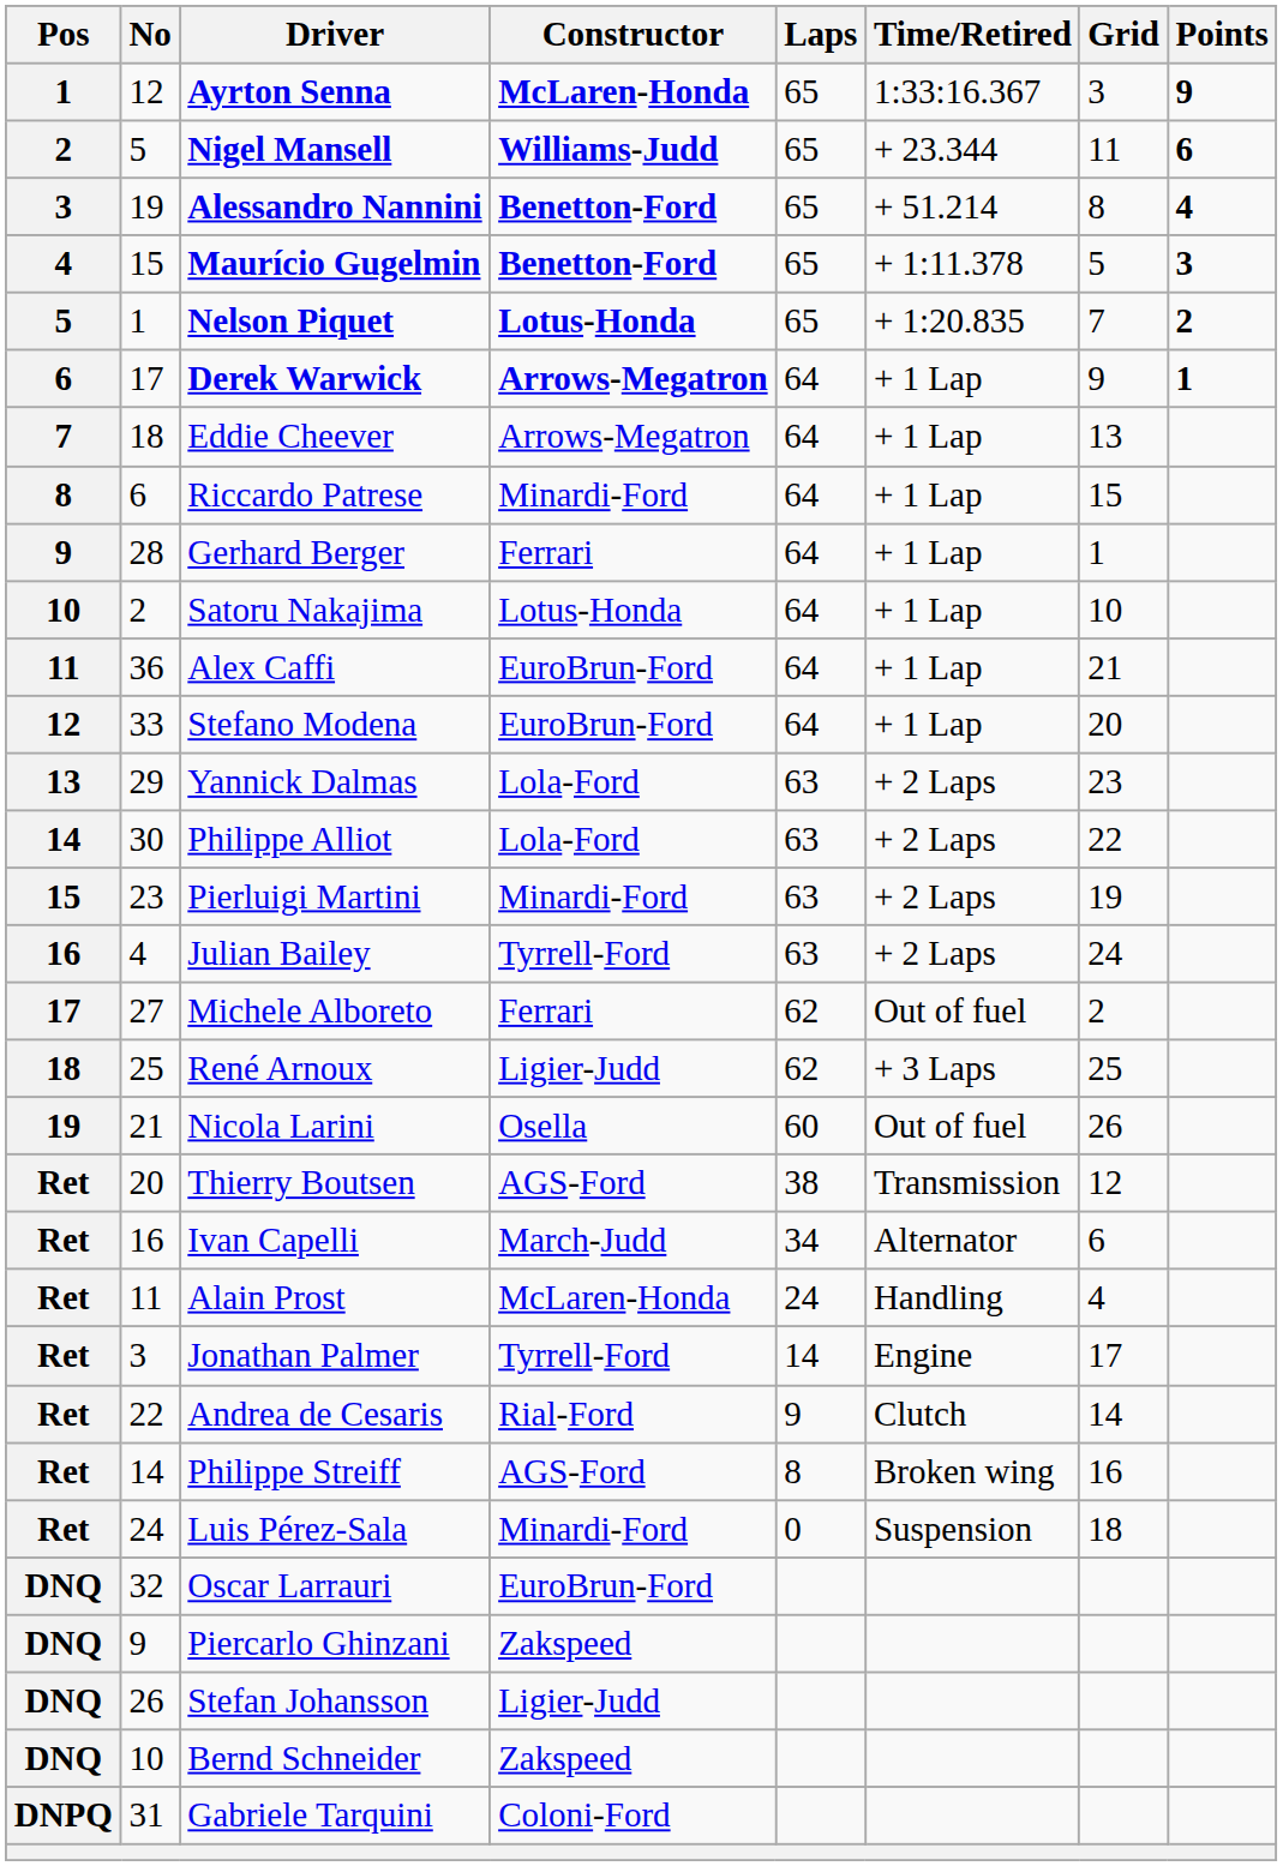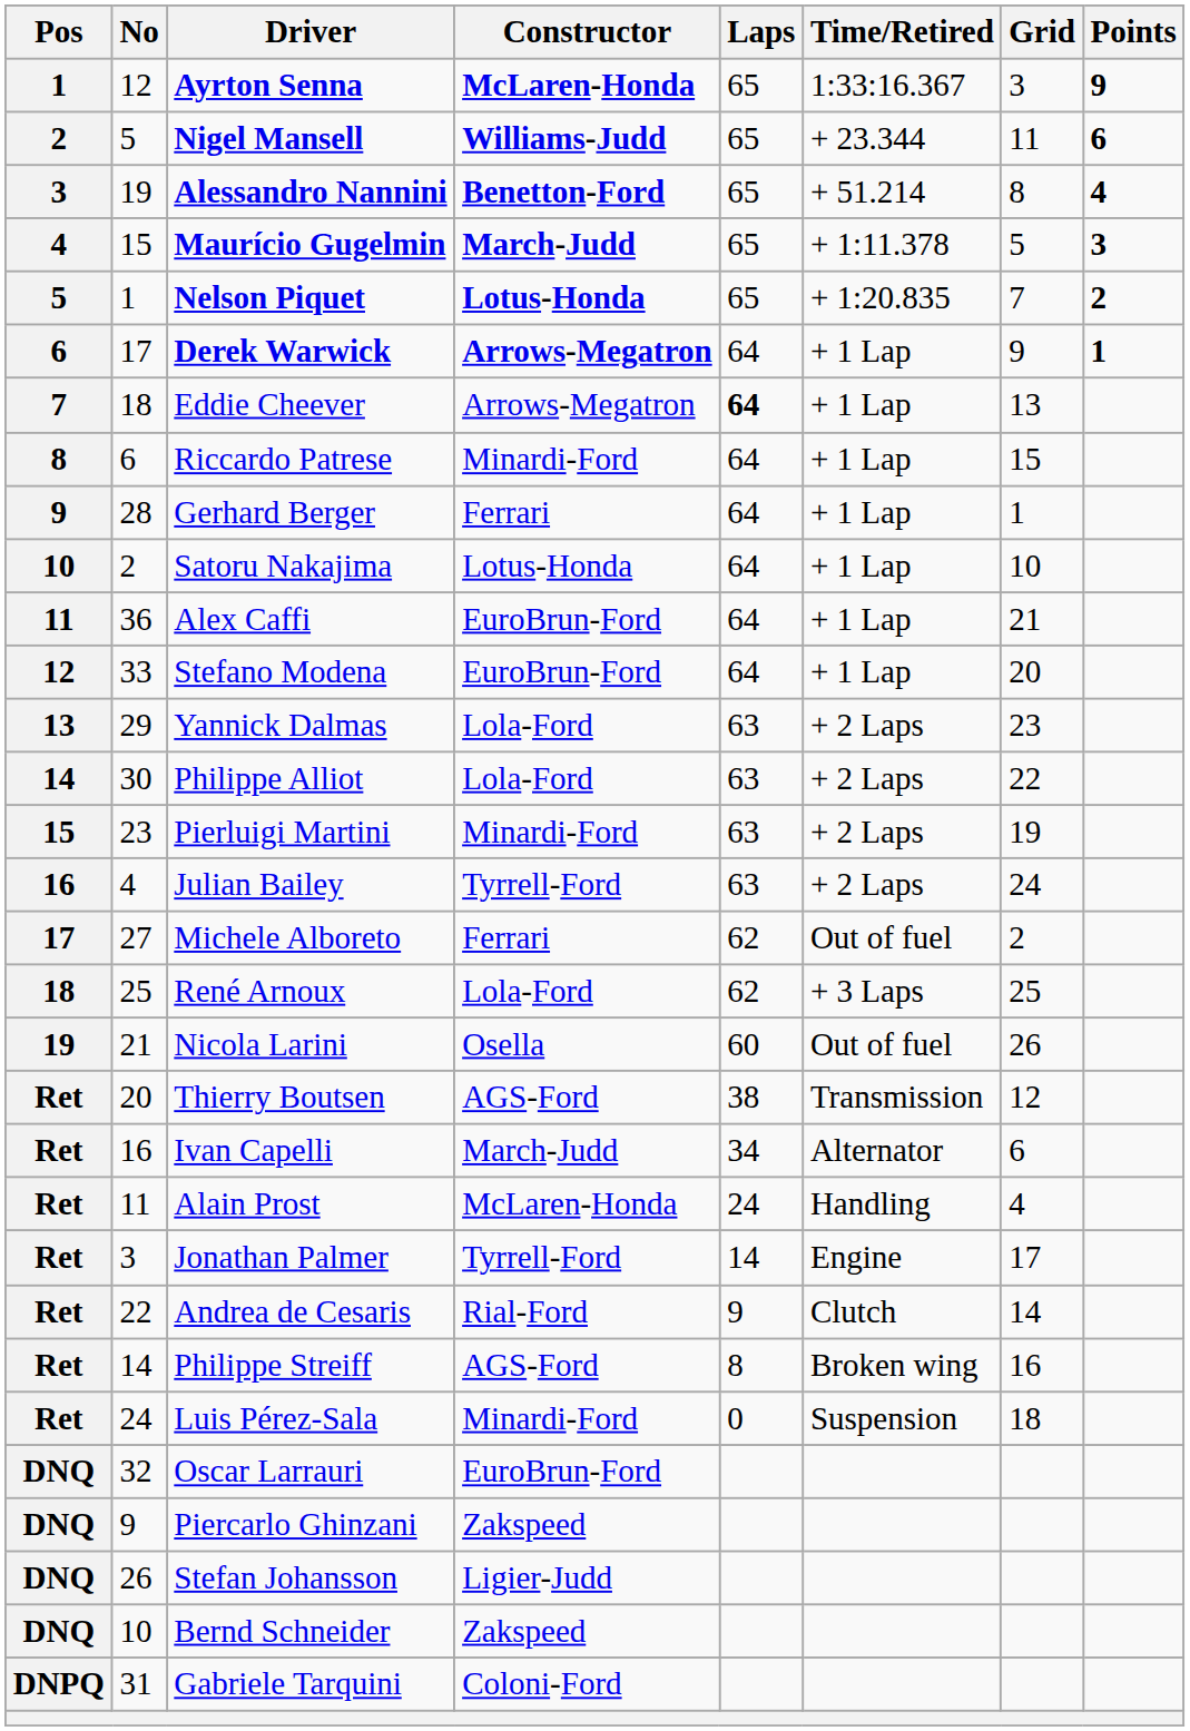Maurício Gugelmin | Constructor: Benetton-Ford -> March-Judd
Eddie Cheever | Laps: normal -> bold
René Arnoux | Constructor: Ligier-Judd -> Lola-Ford
